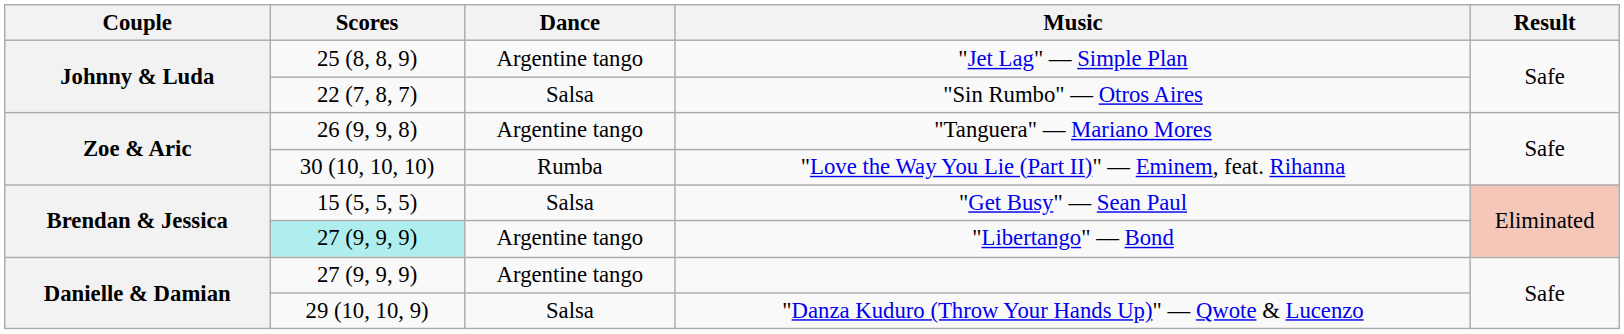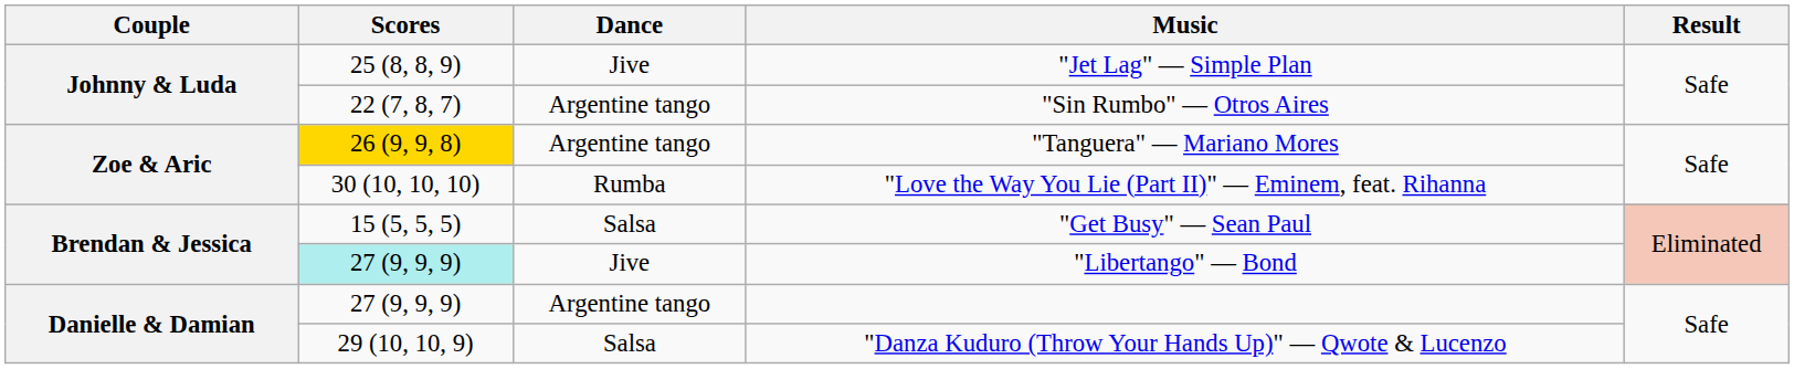"Jet Lag" — Simple Plan | Dance: Argentine tango -> Jive
"Sin Rumbo" — Otros Aires | Dance: Salsa -> Argentine tango
"Tanguera" — Mariano Mores | Scores: no background -> gold background
"Libertango" — Bond | Dance: Argentine tango -> Jive
